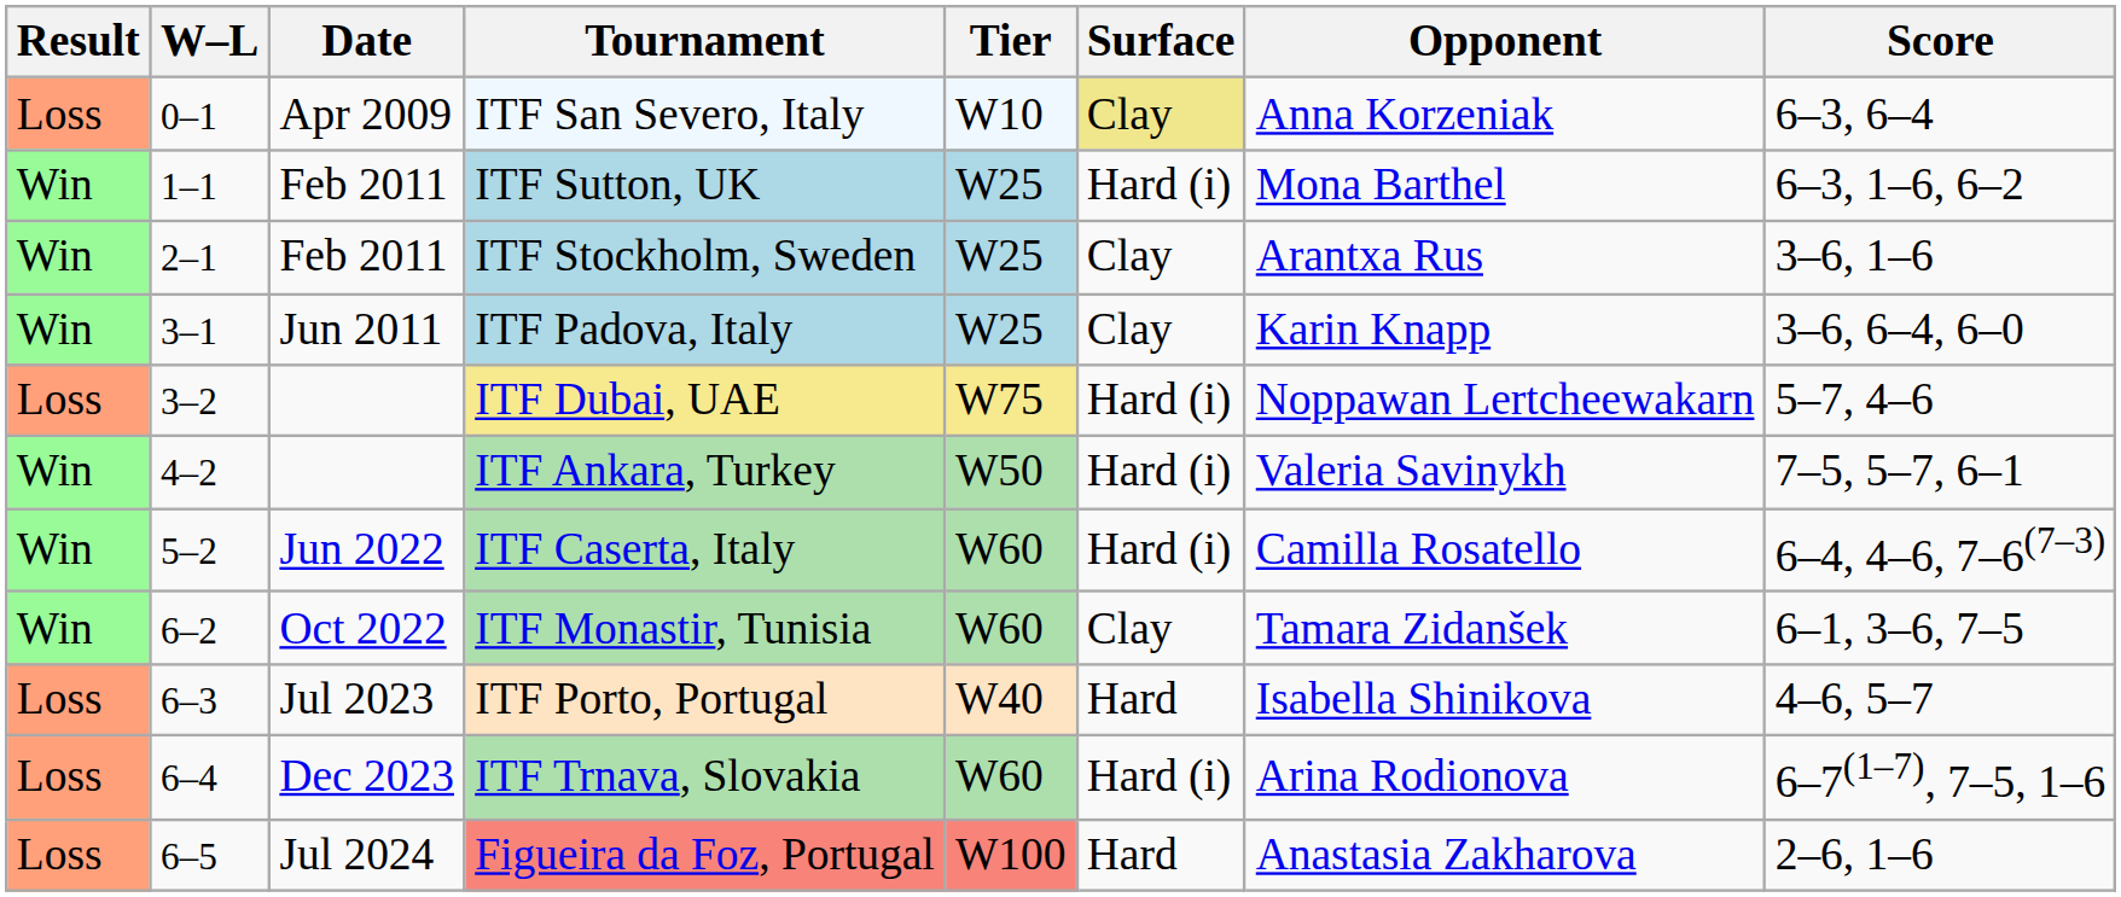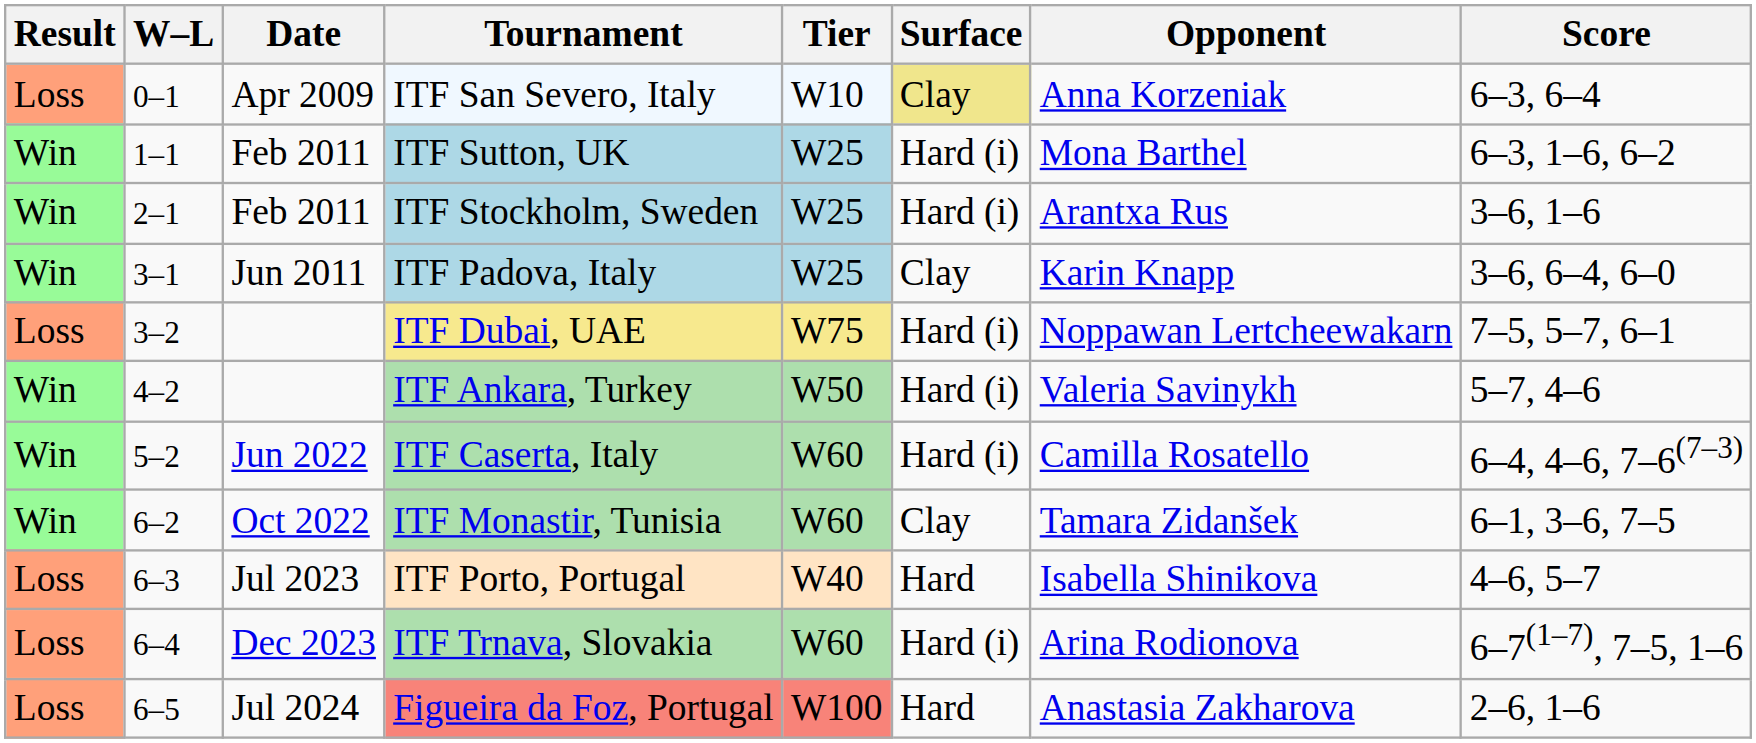ITF Stockholm, Sweden | Surface: Clay -> Hard (i)
ITF Dubai, UAE | Score: 5–7, 4–6 -> 7–5, 5–7, 6–1
ITF Ankara, Turkey | Score: 7–5, 5–7, 6–1 -> 5–7, 4–6
